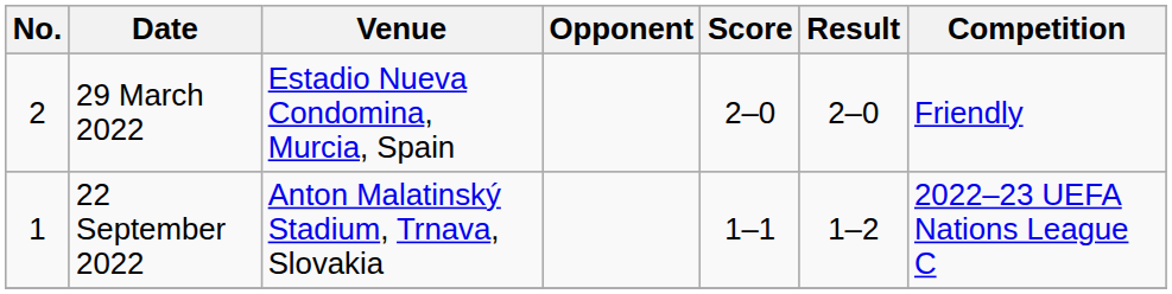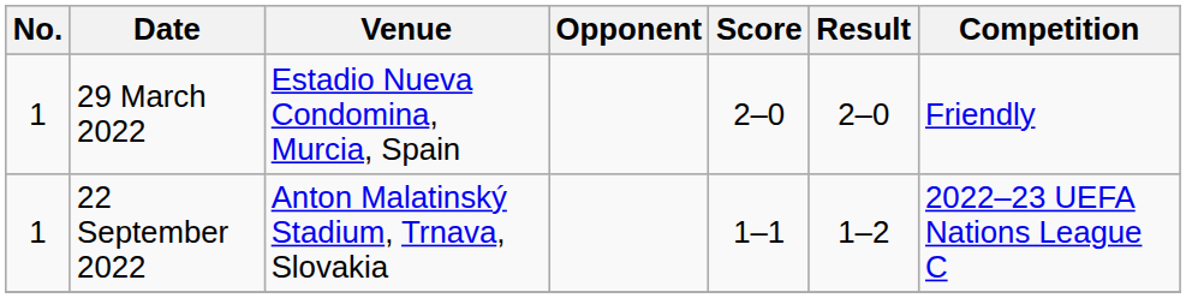29 March 2022 | No.: 2 -> 1
